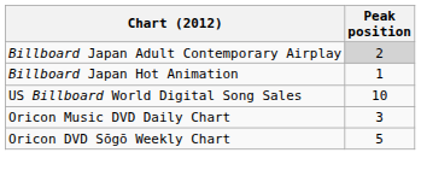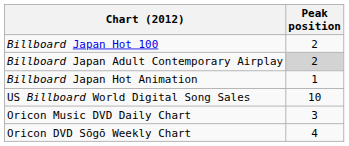+ row: Billboard Japan Hot 100 | 2
Oricon DVD Sōgō Weekly Chart | Peak position: 5 -> 4
